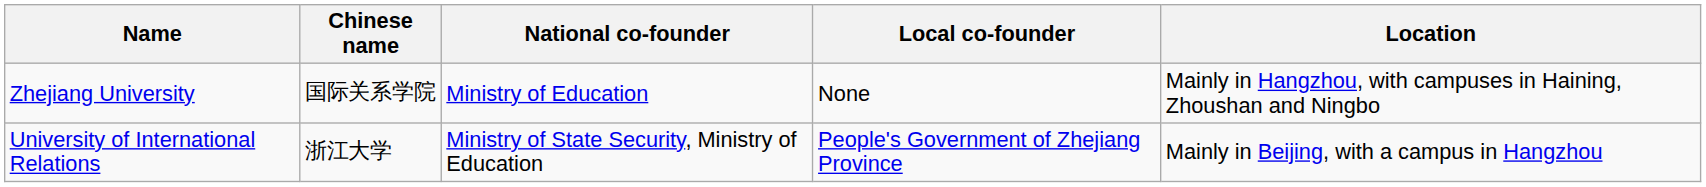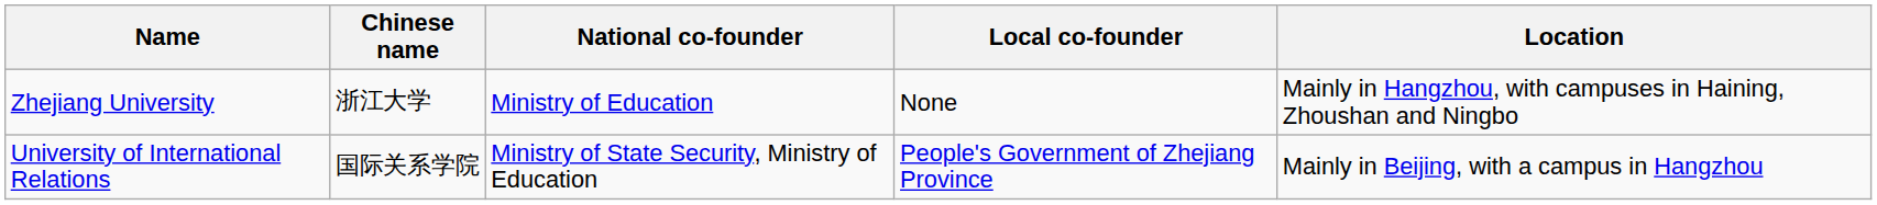Zhejiang University | Chinese name: 国际关系学院 -> 浙江大学
University of International Relations | Chinese name: 浙江大学 -> 国际关系学院
